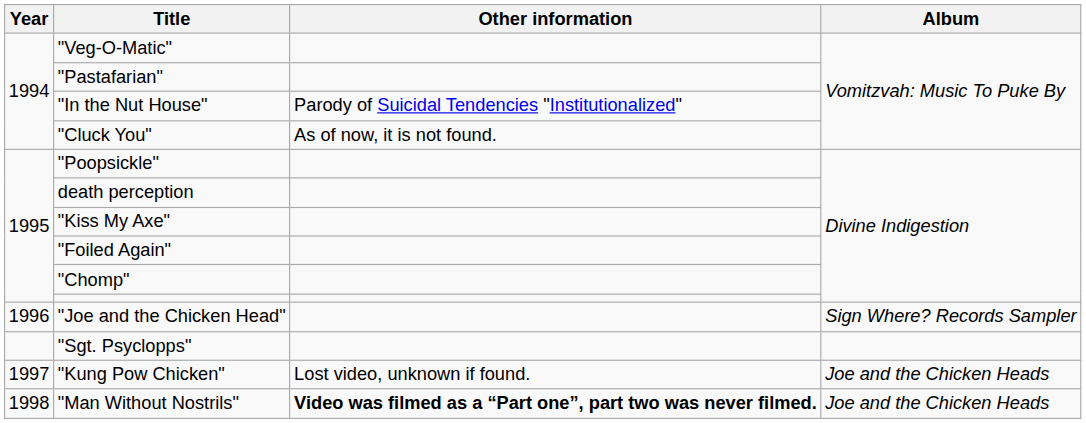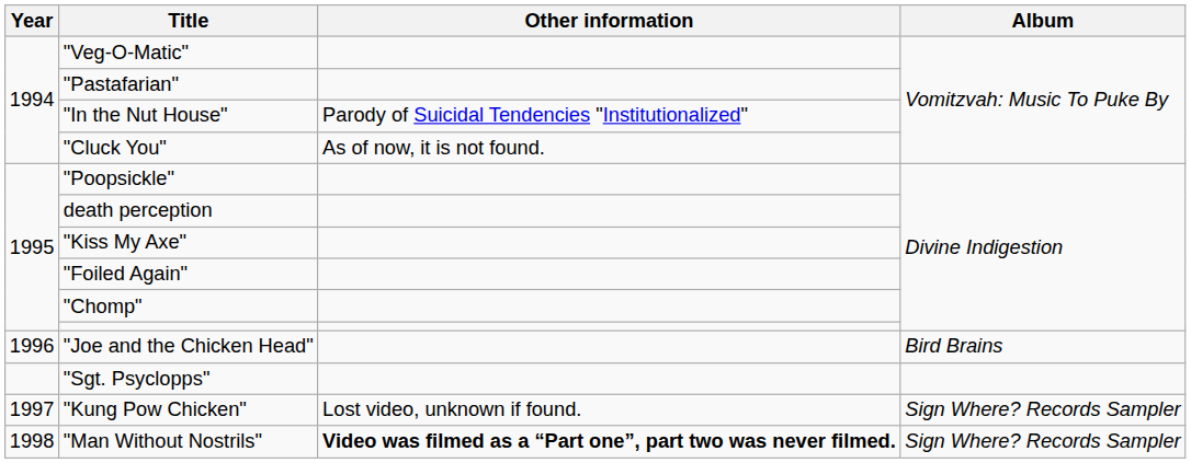"Joe and the Chicken Head" | Album: Sign Where? Records Sampler -> Bird Brains
"Kung Pow Chicken" | Album: Joe and the Chicken Heads -> Sign Where? Records Sampler
"Man Without Nostrils" | Album: Joe and the Chicken Heads -> Sign Where? Records Sampler
